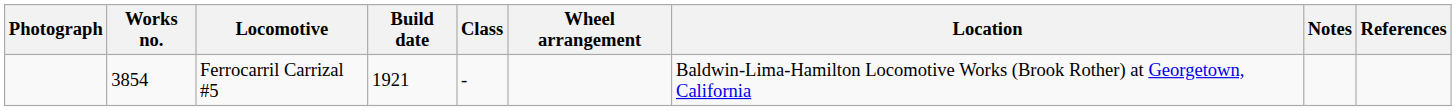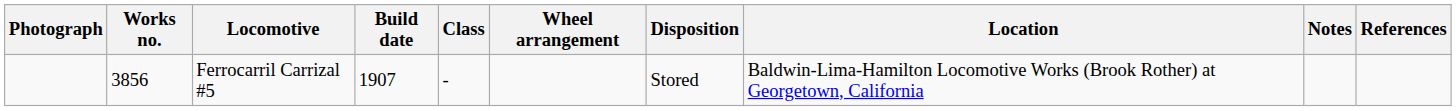+ column: Disposition | Stored
Ferrocarril Carrizal #5 | Works no.: 3854 -> 3856
Ferrocarril Carrizal #5 | Build date: 1921 -> 1907
